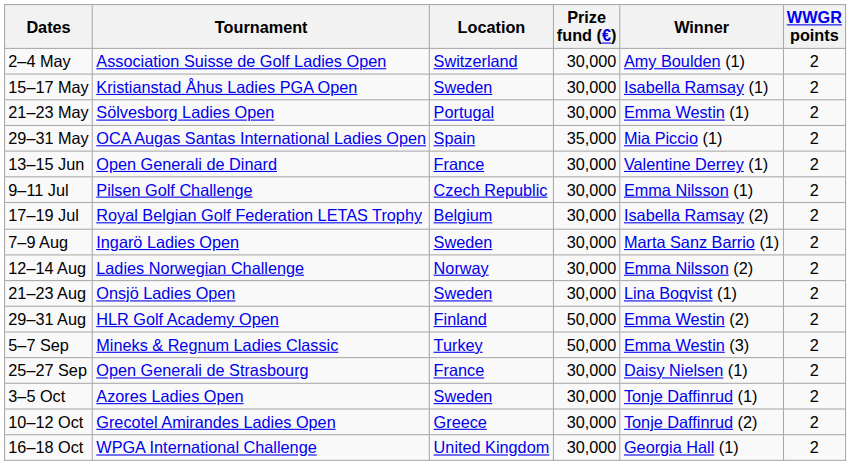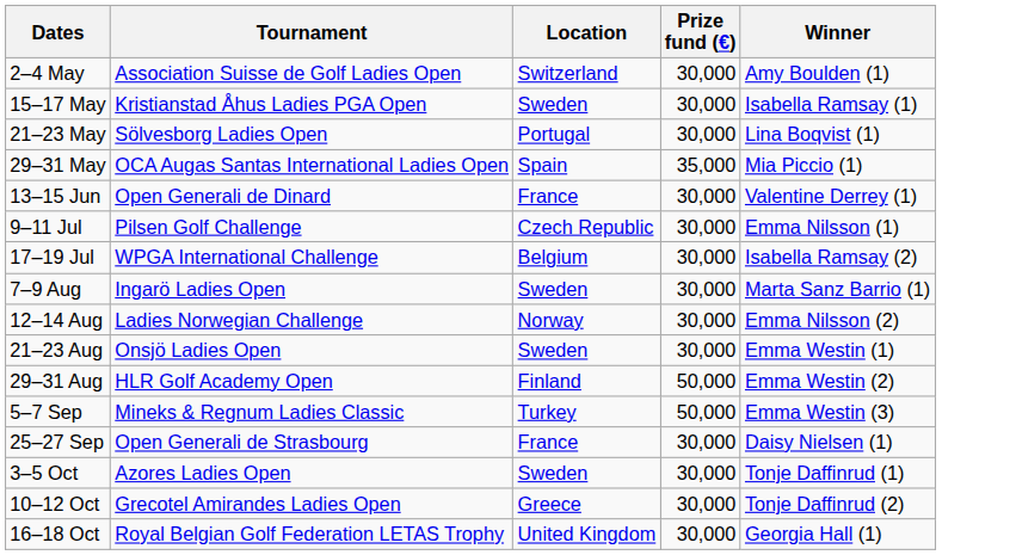- column: WWGR points | 2 | 2 | 2 | 2 | 2 | 2 | 2 | 2 | 2 | 2 | 2 | 2 | 2 | 2 | 2 | 2
21–23 May | Winner: Emma Westin (1) -> Lina Boqvist (1)
17–19 Jul | Tournament: Royal Belgian Golf Federation LETAS Trophy -> WPGA International Challenge
21–23 Aug | Winner: Lina Boqvist (1) -> Emma Westin (1)
16–18 Oct | Tournament: WPGA International Challenge -> Royal Belgian Golf Federation LETAS Trophy
